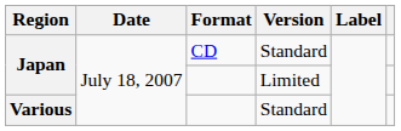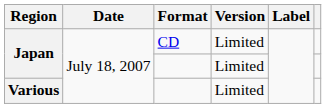Japan / CD | Version: Standard -> Limited
Various | Version: Standard -> Limited
